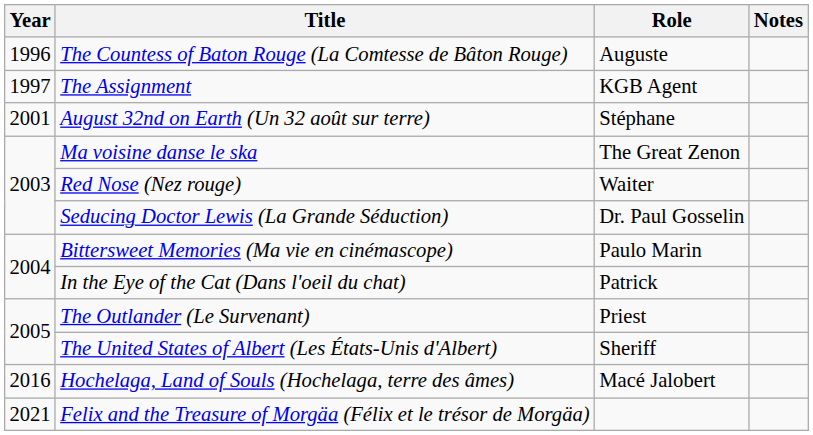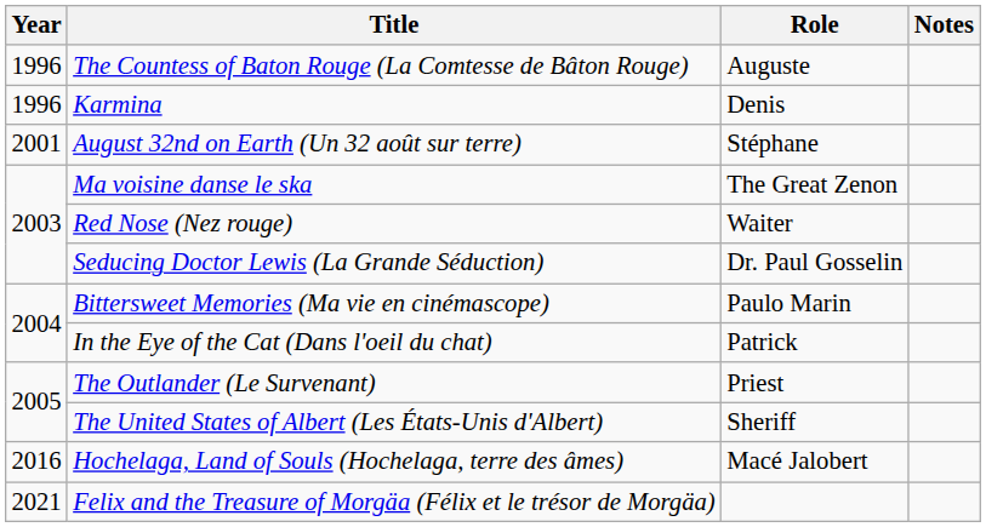+ row: 1996 | Karmina | Denis
- row: 1997 | The Assignment | KGB Agent
